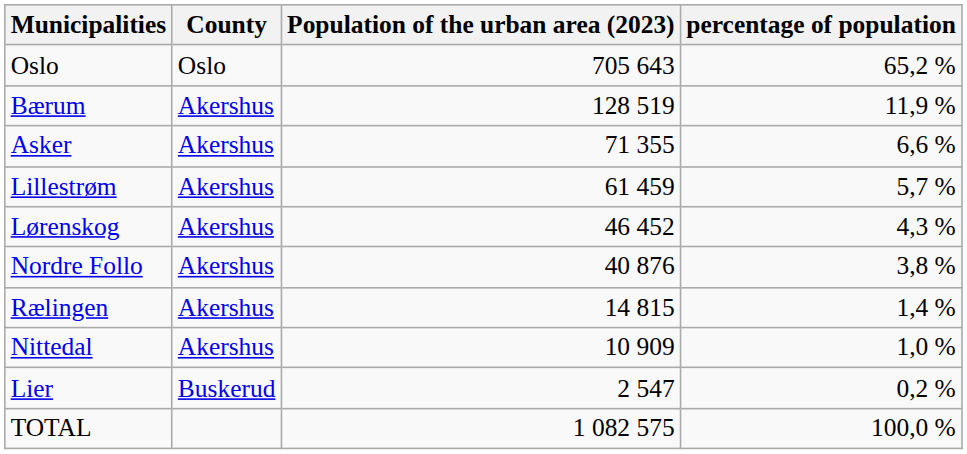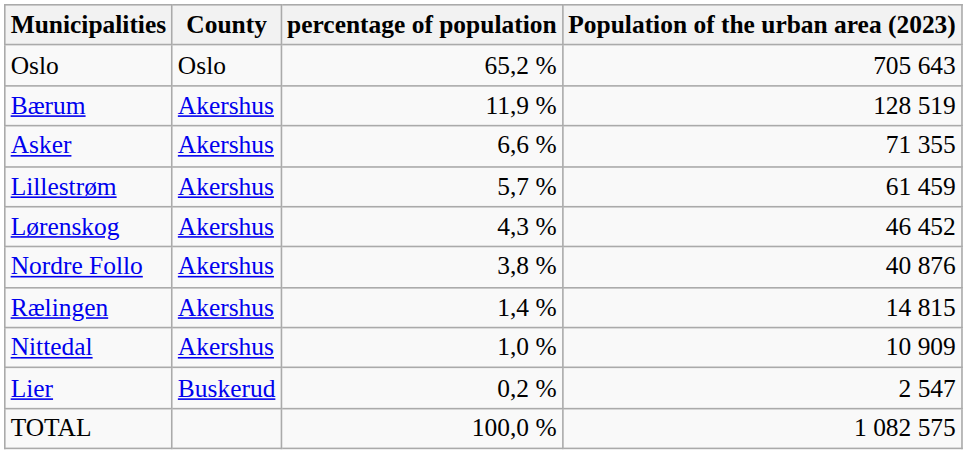columns swapped: Population of the urban area (2023) <-> percentage of population
